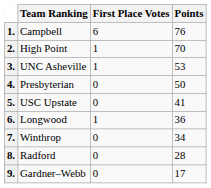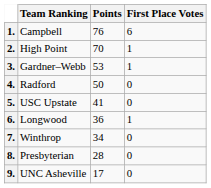columns swapped: Points <-> First Place Votes
3. | Team Ranking: UNC Asheville -> Gardner–Webb
4. | Team Ranking: Presbyterian -> Radford
8. | Team Ranking: Radford -> Presbyterian
9. | Team Ranking: Gardner–Webb -> UNC Asheville
